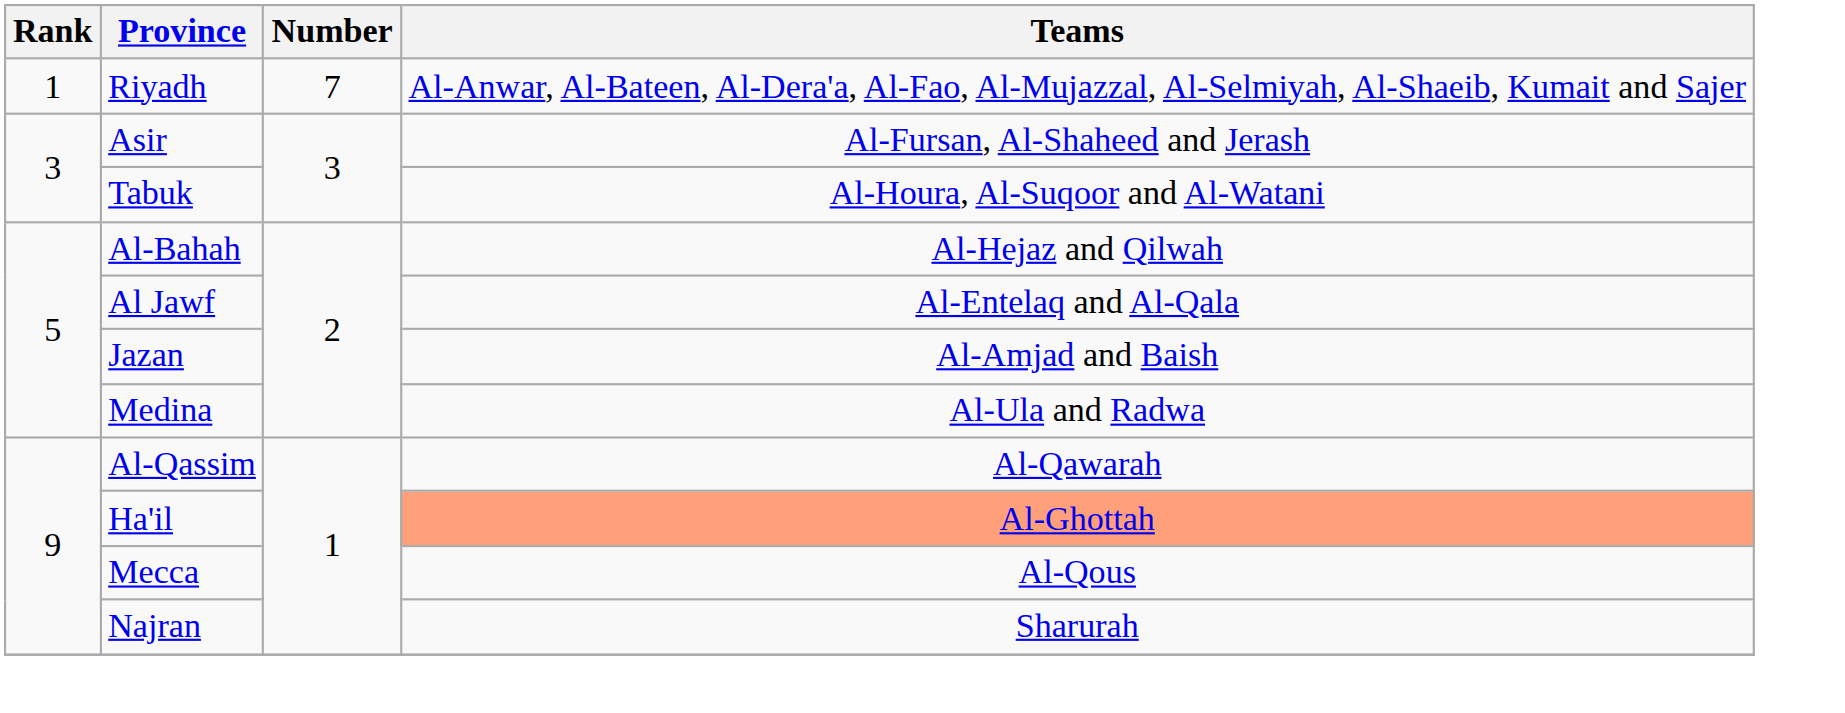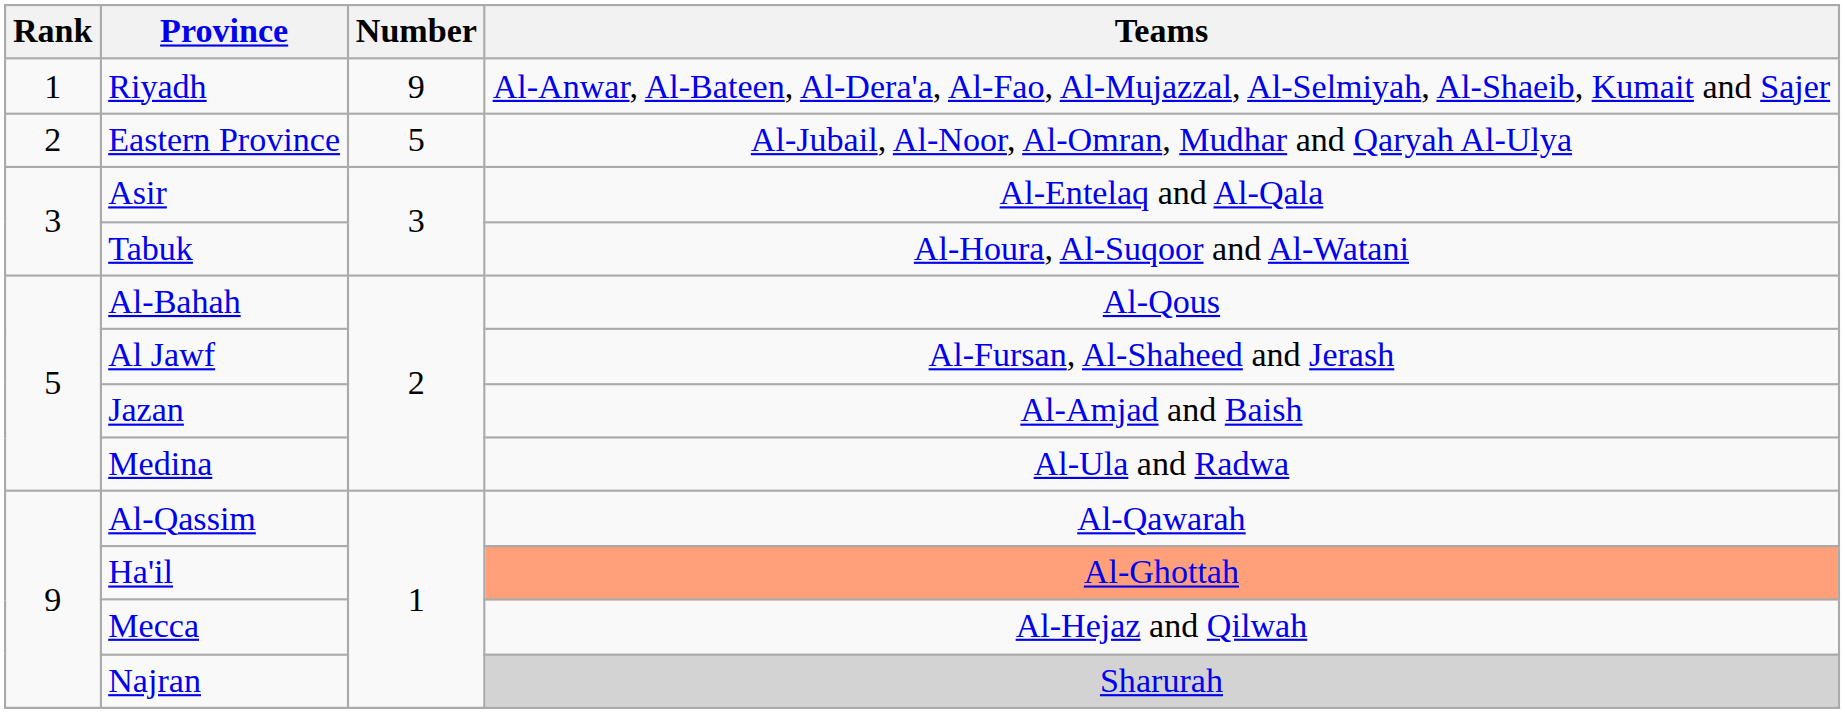Riyadh | Number: 7 -> 9
+ row: 2 | Eastern Province | 5 | Al-Jubail, Al-Noor, Al-Omran, Mudhar and Qaryah Al-Ulya
Asir | Teams: Al-Fursan, Al-Shaheed and Jerash -> Al-Entelaq and Al-Qala
Al-Bahah | Teams: Al-Hejaz and Qilwah -> Al-Qous
Al Jawf | Teams: Al-Entelaq and Al-Qala -> Al-Fursan, Al-Shaheed and Jerash
Mecca | Teams: Al-Qous -> Al-Hejaz and Qilwah
Najran | Teams: no background -> lightgrey background
